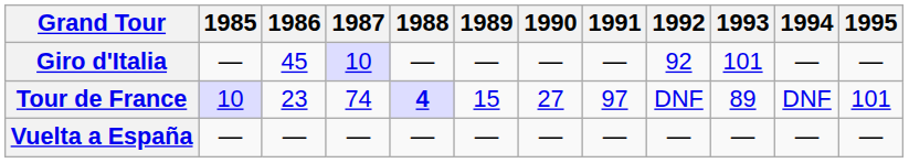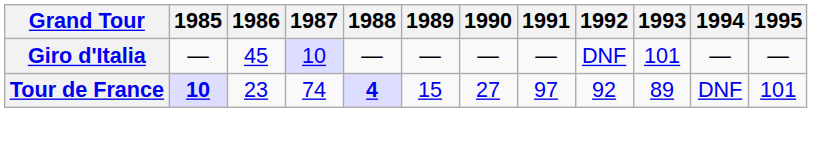Giro d'Italia | 1992: 92 -> DNF
Tour de France | 1985: normal -> bold
Tour de France | 1992: DNF -> 92
- row: Vuelta a España | — | — | — | — | — | — | — | — | — | — | —
